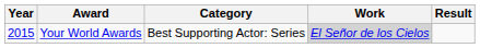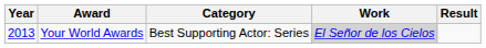Your World Awards | Year: 2015 -> 2013
